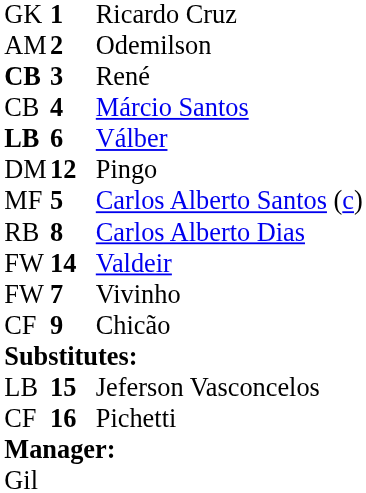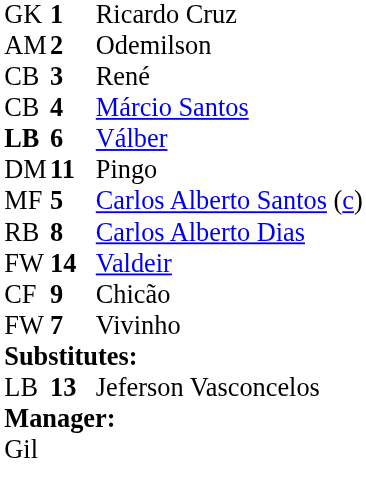René | column 1: bold -> normal
Pingo | column 2: 12 -> 11
rows swapped: Vivinho <-> Chicão
Jeferson Vasconcelos | column 2: 15 -> 13
- row: CF | 16 | Pichetti
